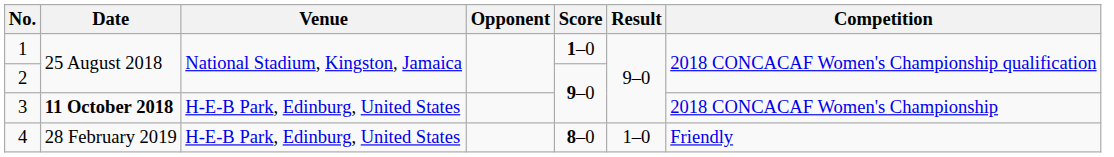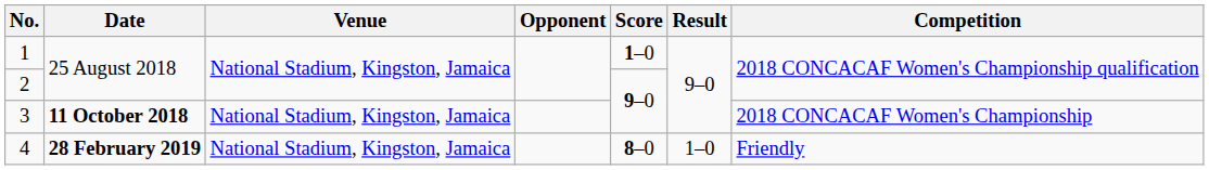3 | Venue: H-E-B Park, Edinburg, United States -> National Stadium, Kingston, Jamaica
4 | Date: normal -> bold
4 | Venue: H-E-B Park, Edinburg, United States -> National Stadium, Kingston, Jamaica
